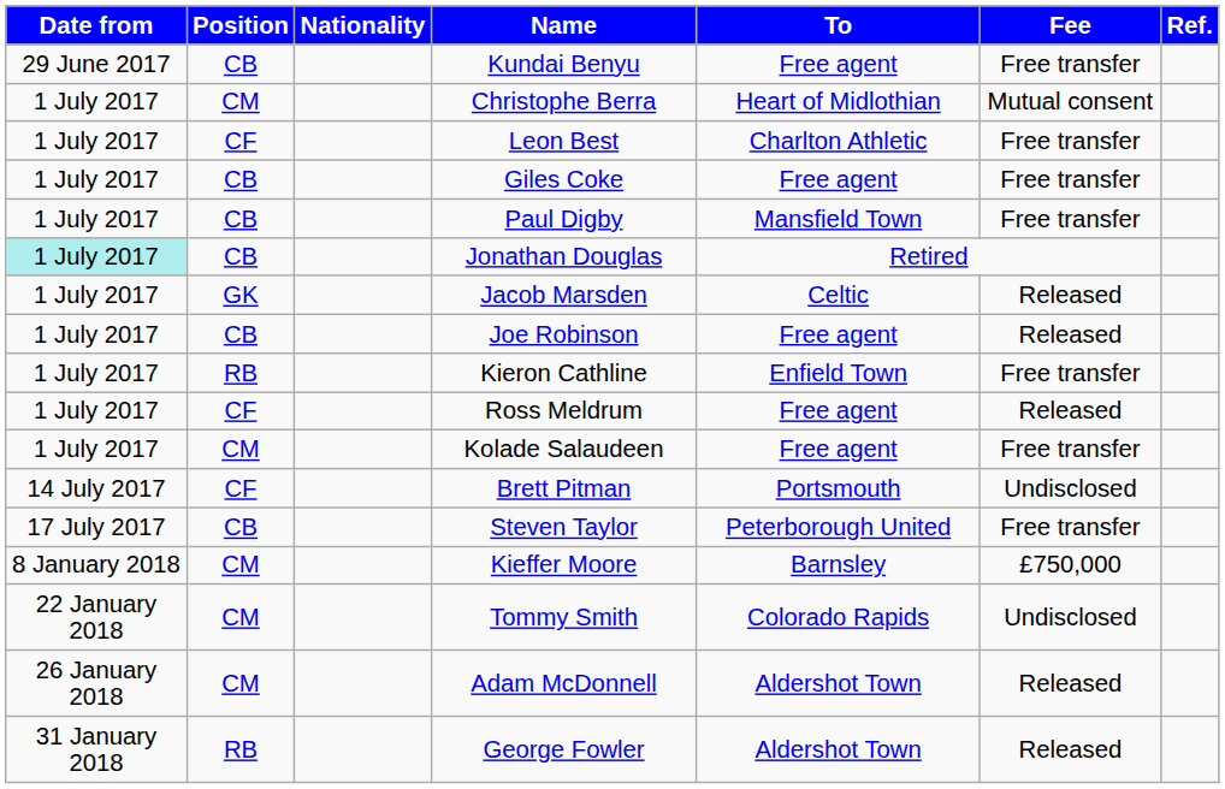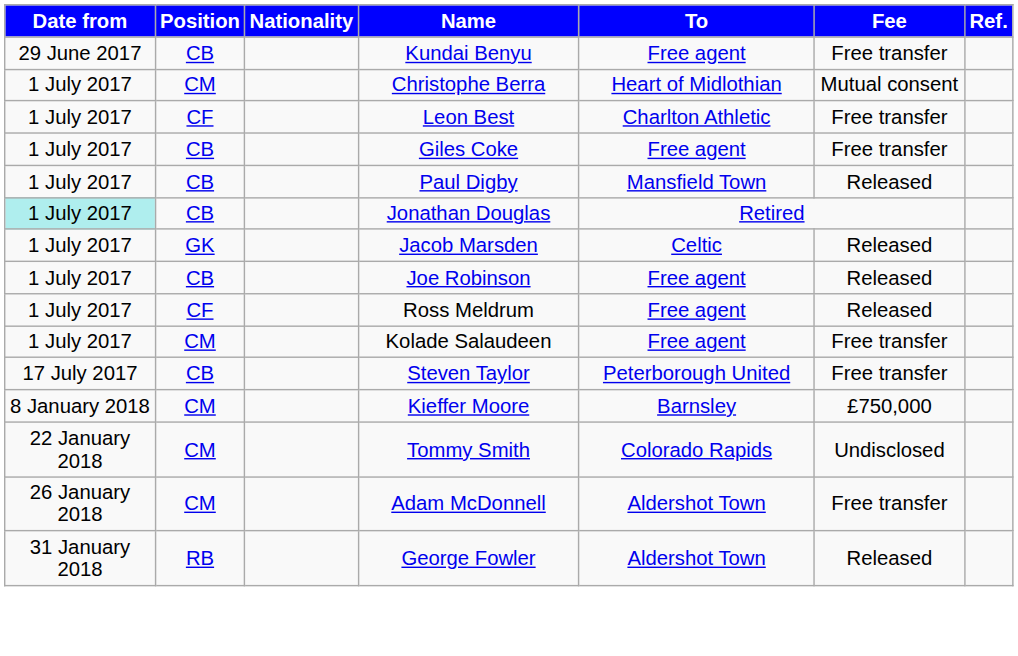Paul Digby | Fee: Free transfer -> Released
- row: 1 July 2017 | RB | Kieron Cathline | Enfield Town | Free transfer
- row: 14 July 2017 | CF | Brett Pitman | Portsmouth | Undisclosed
Adam McDonnell | Fee: Released -> Free transfer
